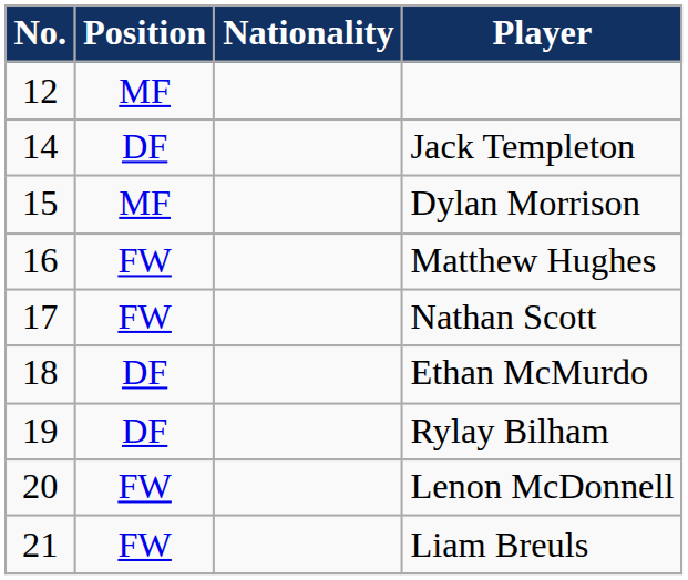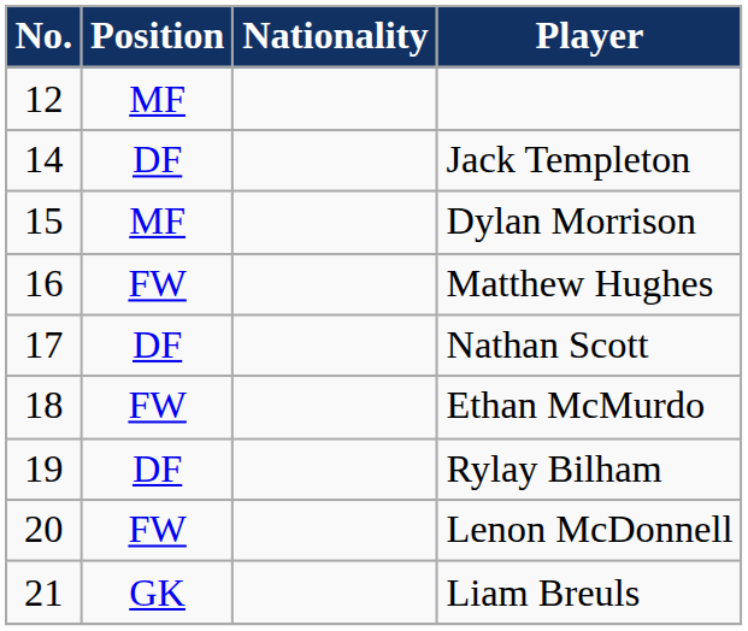Nathan Scott | Position: FW -> DF
Ethan McMurdo | Position: DF -> FW
Liam Breuls | Position: FW -> GK
